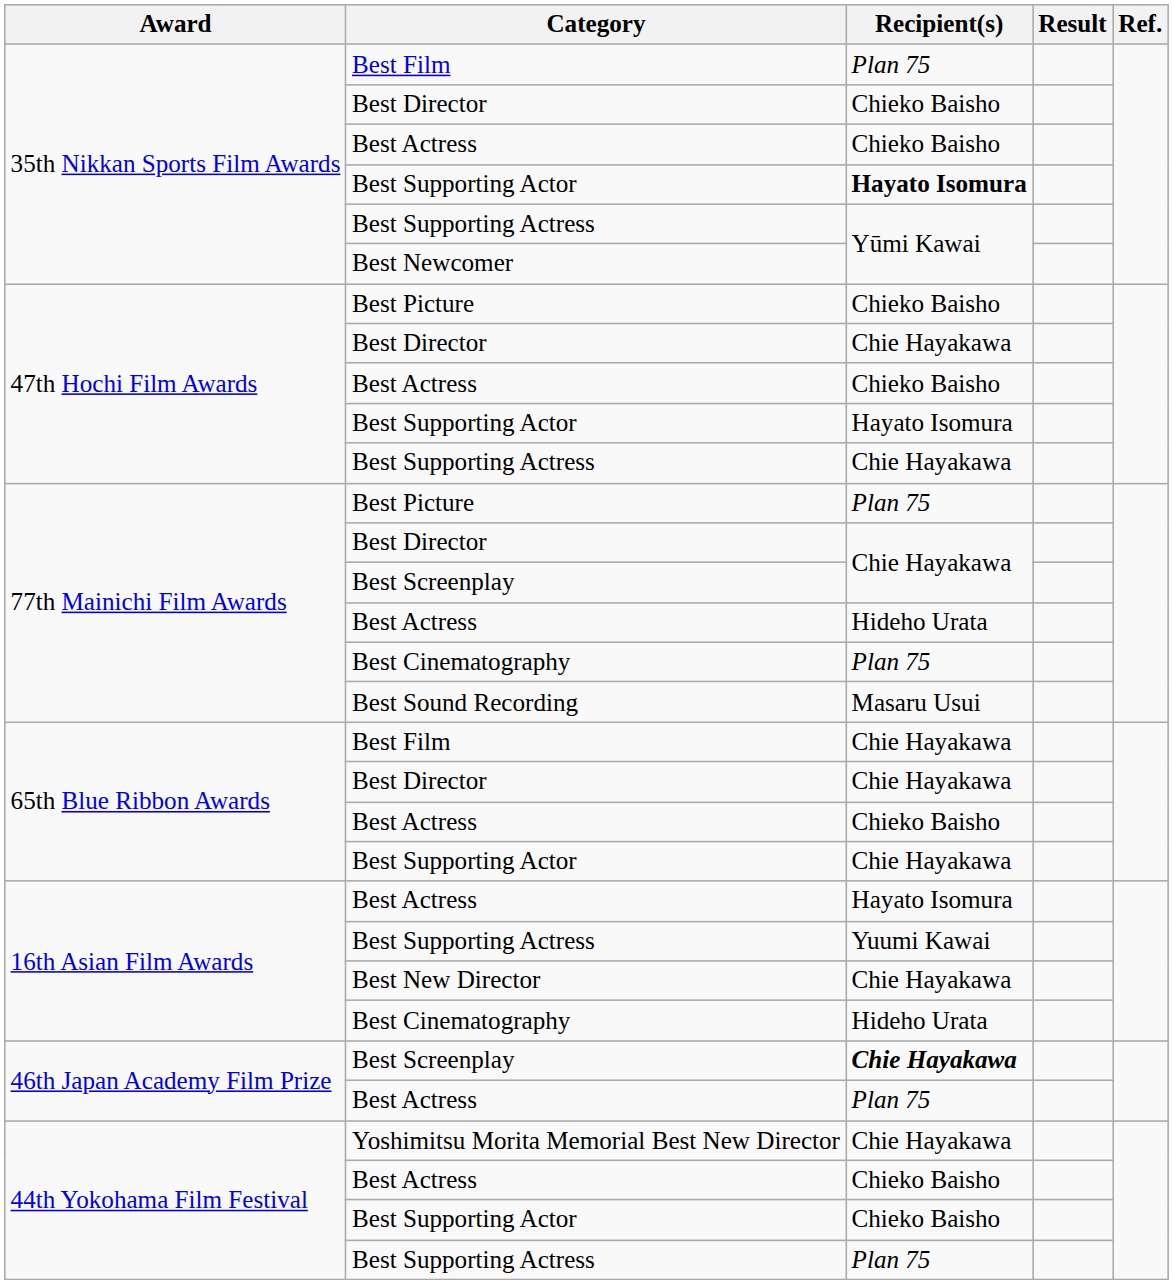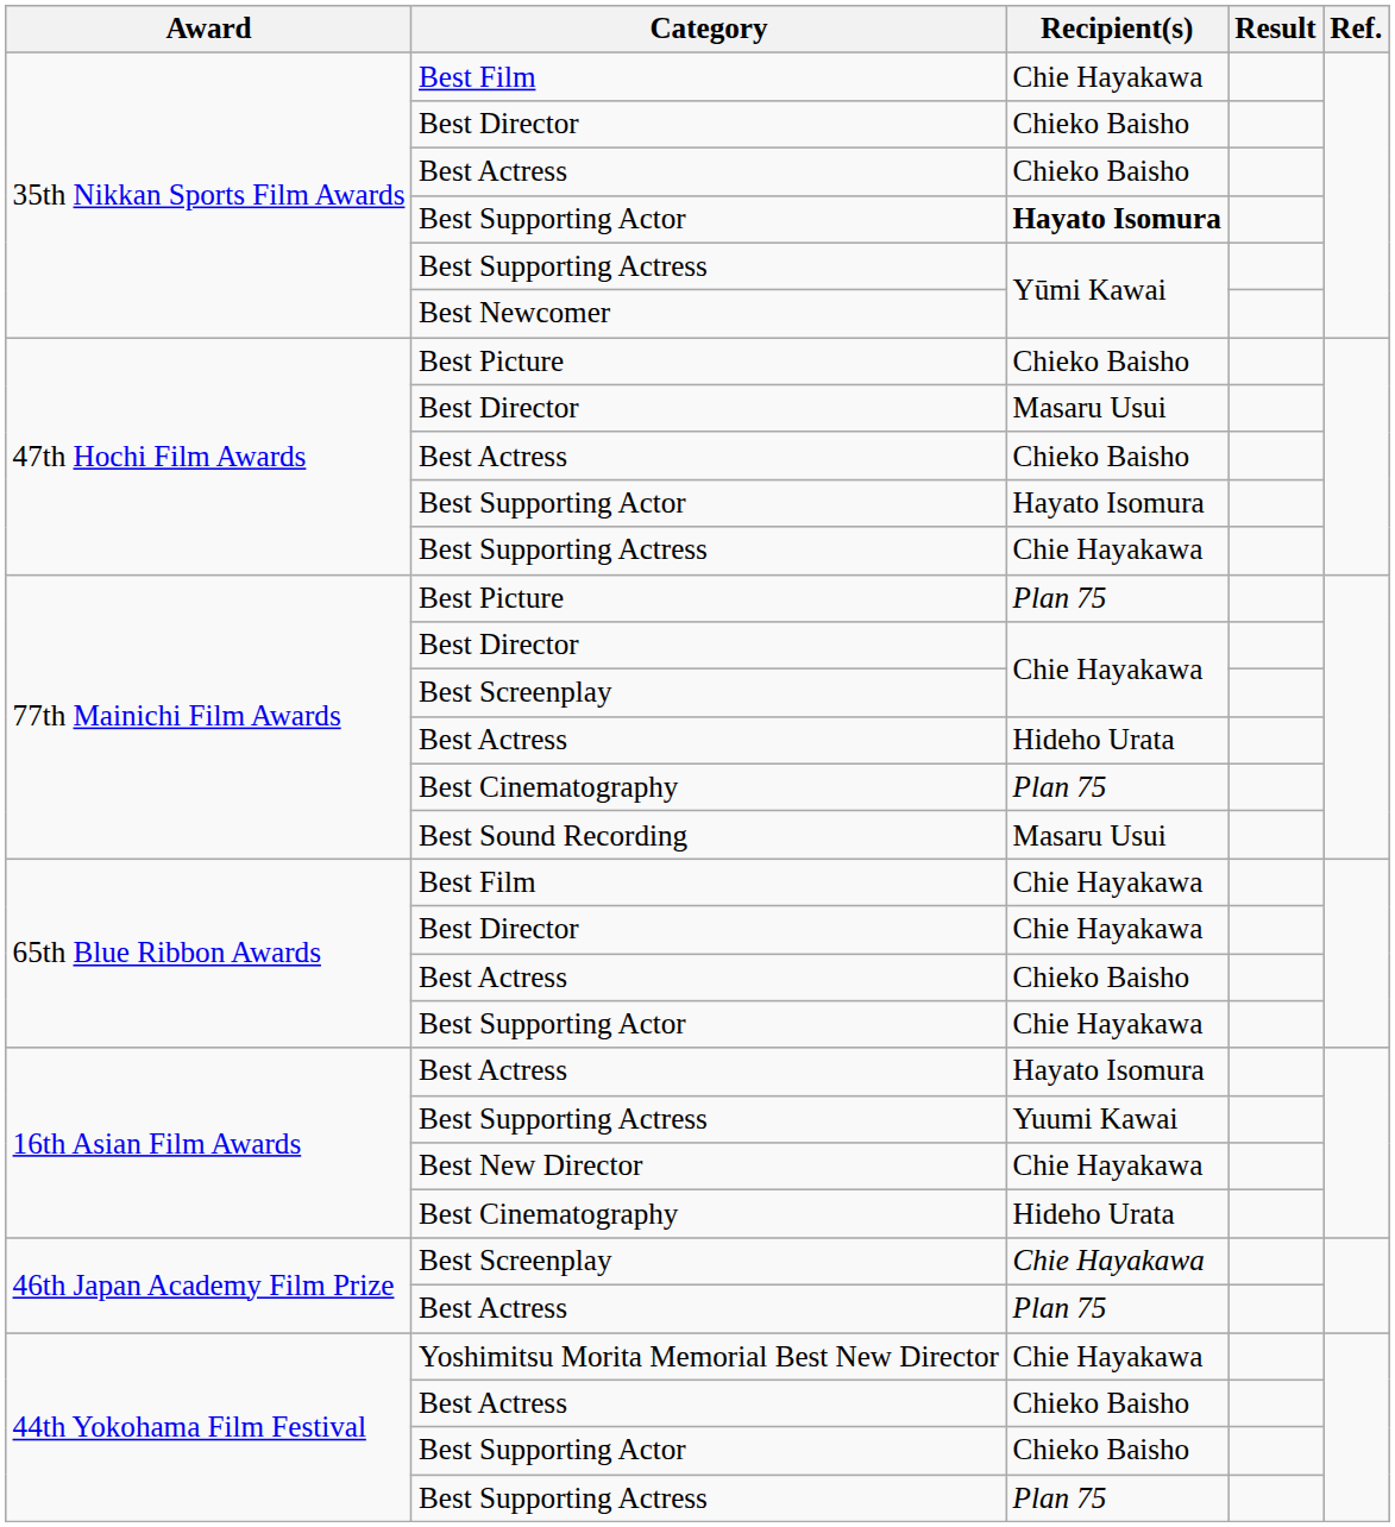35th Nikkan Sports Film Awards / Best Film | Recipient(s): Plan 75 -> Chie Hayakawa
47th Hochi Film Awards / Best Director | Recipient(s): Chie Hayakawa -> Masaru Usui
46th Japan Academy Film Prize / Best Screenplay | Recipient(s): bold -> normal
